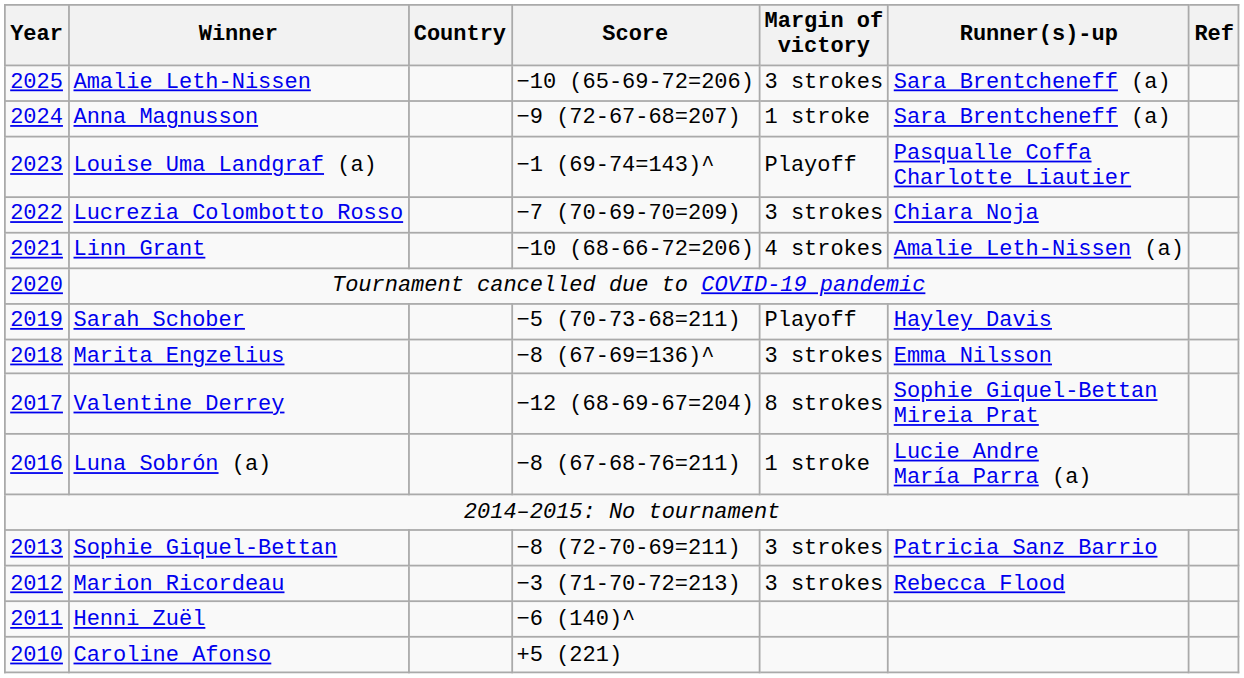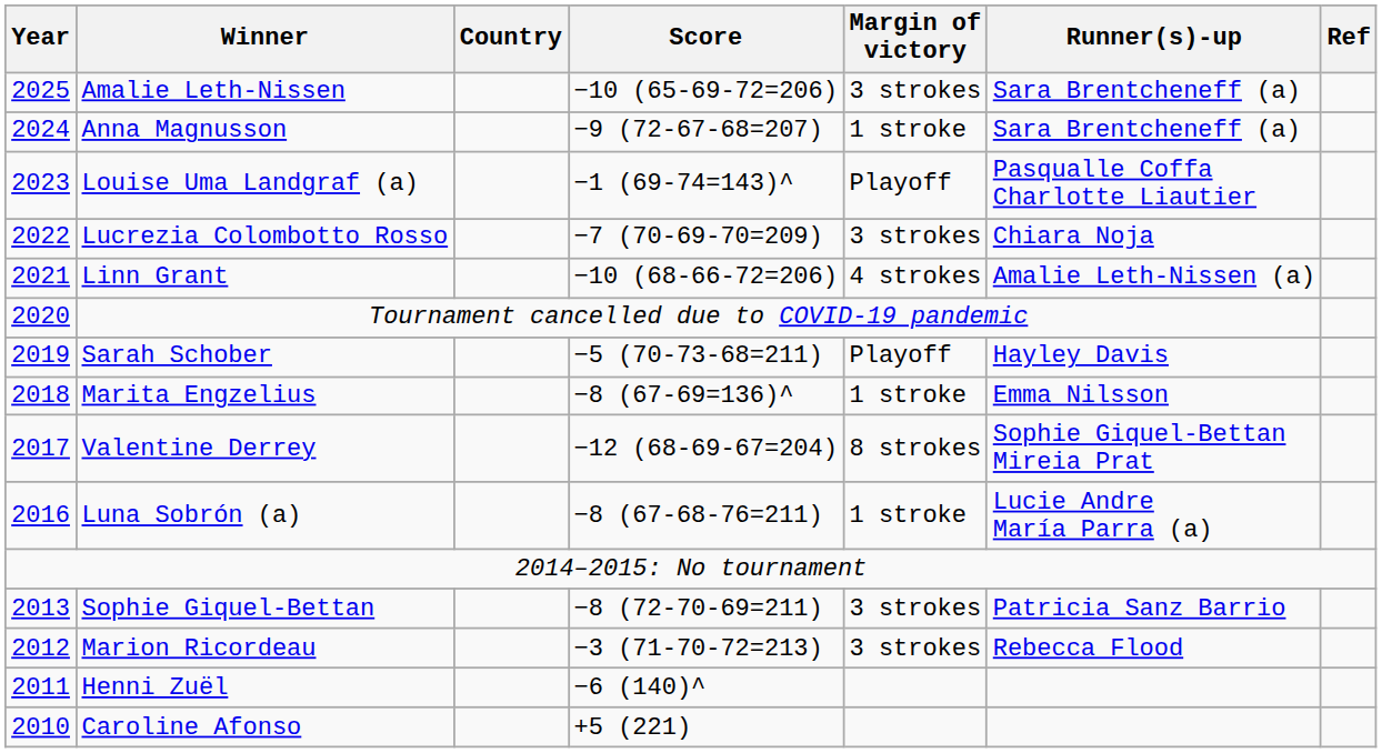Marita Engzelius | Margin of victory: 3 strokes -> 1 stroke
